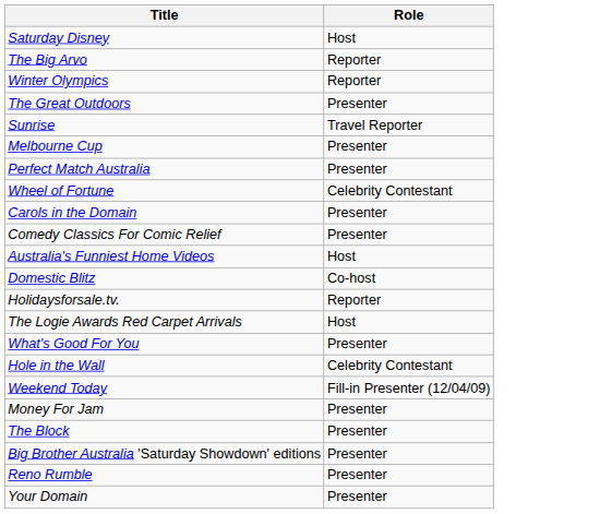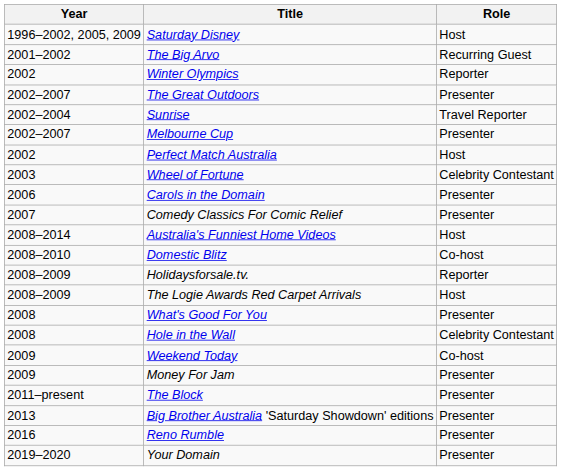+ column: Year | 1996–2002, 2005, 2009 | 2001–2002 | 2002 | 2002–2007 | 2002–2004 | 2002–2007 | 2002 | 2003 | 2006 | 2007 | 2008–2014 | 2008–2010 | 2008–2009 | 2008–2009 | 2008 | 2008 | 2009 | 2009 | 2011–present | 2013 | 2016 | 2019–2020
The Big Arvo | Role: Reporter -> Recurring Guest
Perfect Match Australia | Role: Presenter -> Host
Weekend Today | Role: Fill-in Presenter (12/04/09) -> Co-host
